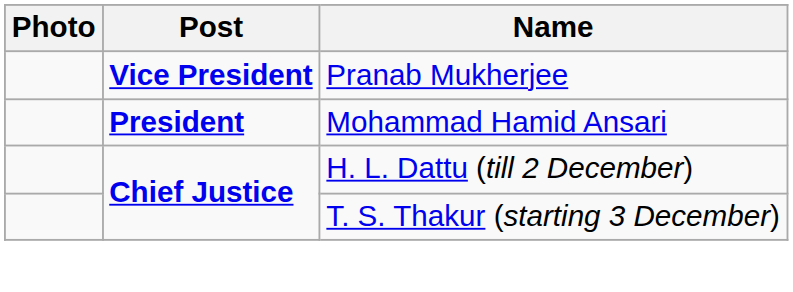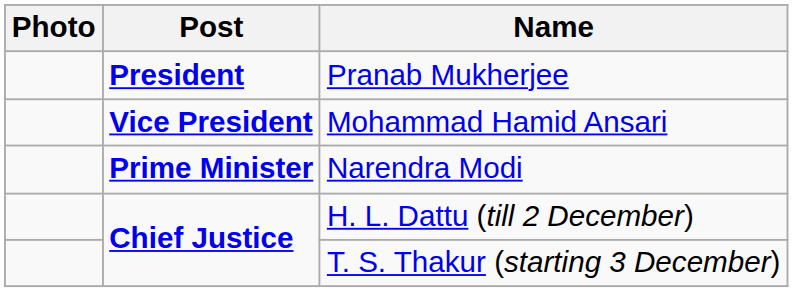Pranab Mukherjee | Post: Vice President -> President
Mohammad Hamid Ansari | Post: President -> Vice President
+ row: Prime Minister | Narendra Modi
